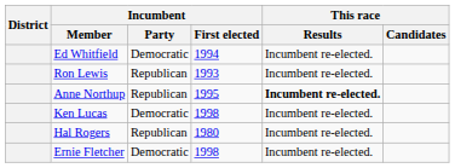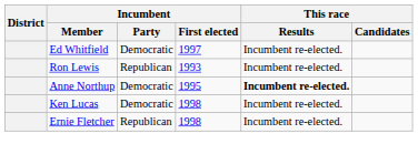Ed Whitfield | Incumbent / First elected: 1994 -> 1997
Anne Northup | Incumbent / Party: Republican -> Democratic
- row: Hal Rogers | Republican | 1980 | Incumbent re-elected.
Ernie Fletcher | Incumbent / Party: Democratic -> Republican
